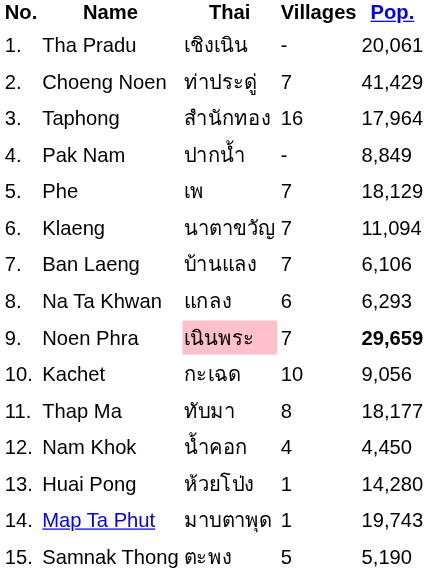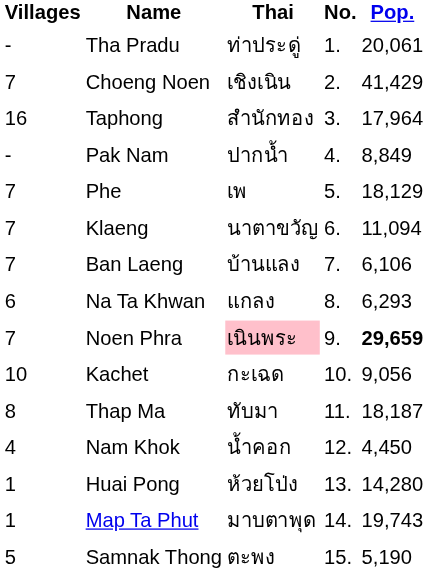columns swapped: No. <-> Villages
Tha Pradu | Thai: เชิงเนิน -> ท่าประดู่
Choeng Noen | Thai: ท่าประดู่ -> เชิงเนิน
Thap Ma | Pop.: 18,177 -> 18,187
